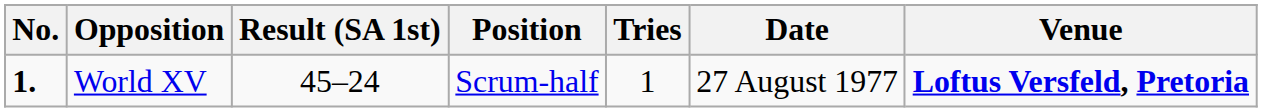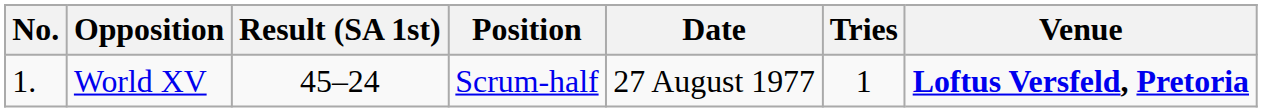columns swapped: Tries <-> Date
World XV | No.: bold -> normal
